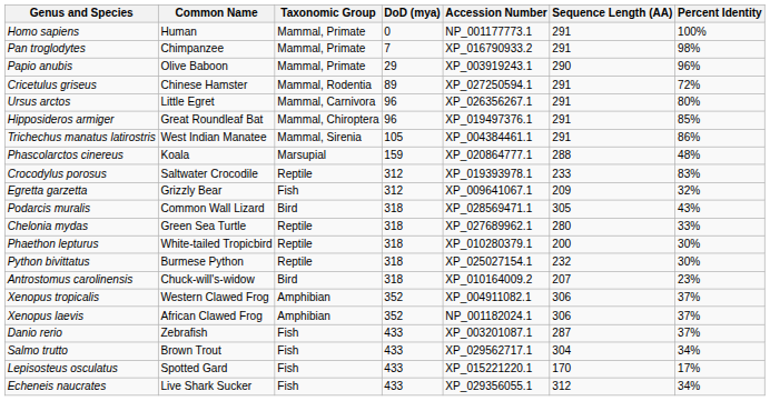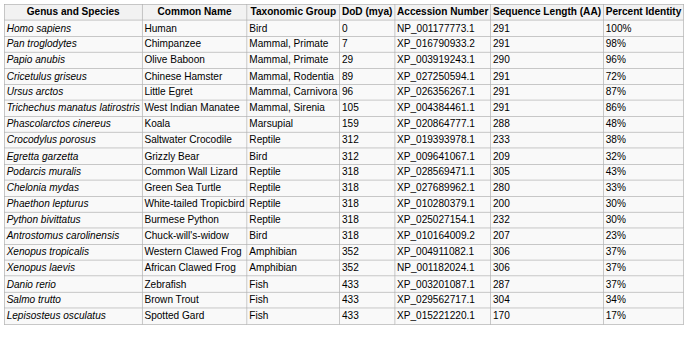Homo sapiens | Taxonomic Group: Mammal, Primate -> Bird
Ursus arctos | Percent Identity: 80% -> 87%
- row: Hipposideros armiger | Great Roundleaf Bat | Mammal, Chiroptera | 96 | XP_019497376.1 | 291 | 85%
Crocodylus porosus | Percent Identity: 83% -> 38%
Egretta garzetta | Taxonomic Group: Fish -> Bird
Podarcis muralis | Taxonomic Group: Bird -> Reptile
- row: Echeneis naucrates | Live Shark Sucker | Fish | 433 | XP_029356055.1 | 312 | 34%
